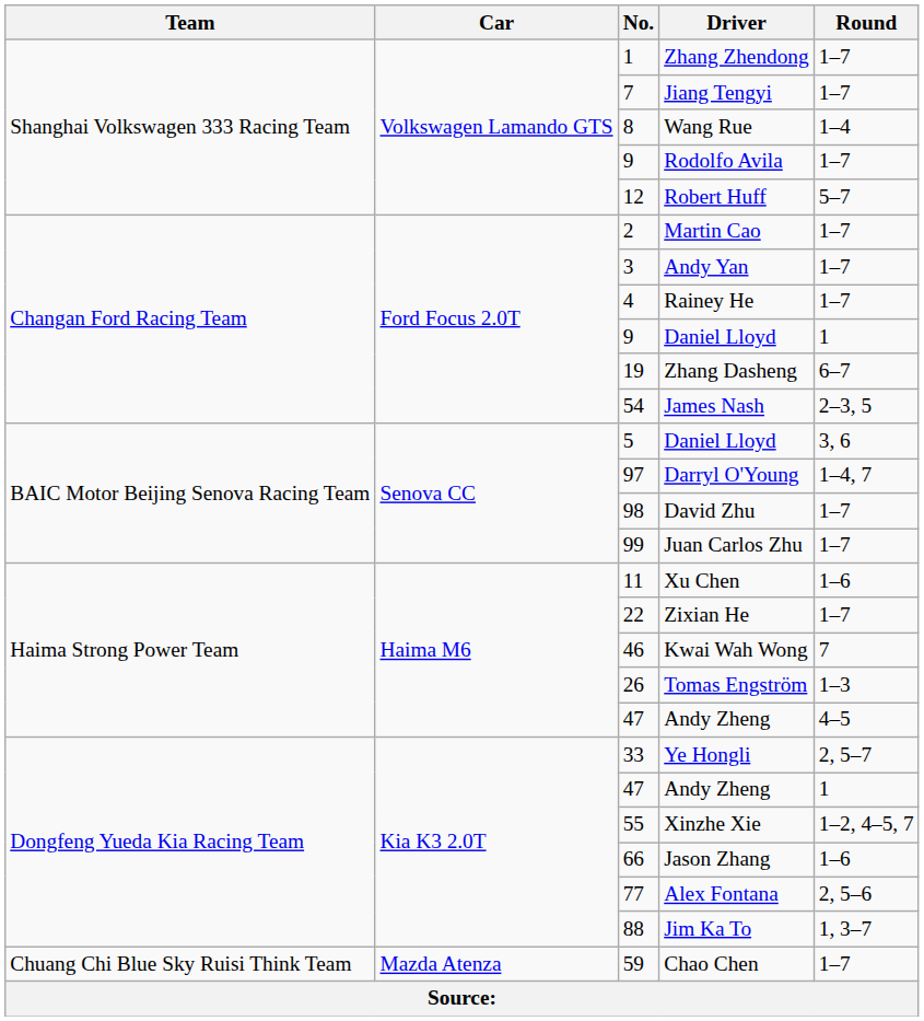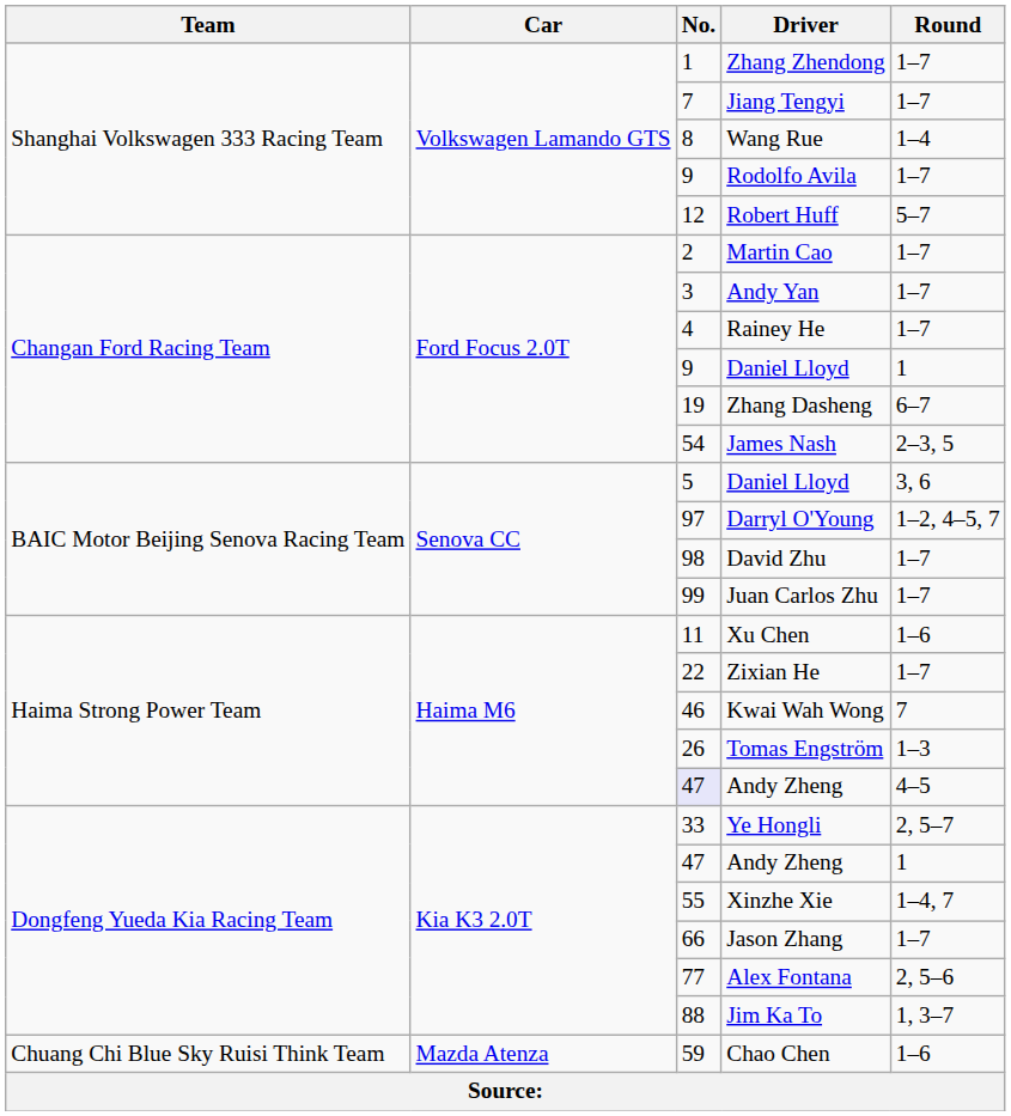Darryl O'Young | Round: 1–4, 7 -> 1–2, 4–5, 7
Haima Strong Power Team / Andy Zheng | No.: no background -> lavender background
Xinzhe Xie | Round: 1–2, 4–5, 7 -> 1–4, 7
Jason Zhang | Round: 1–6 -> 1–7
Chao Chen | Round: 1–7 -> 1–6
